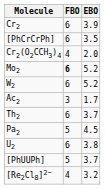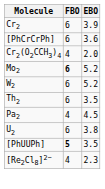[PhCrCrPh] | EBO: 3.5 -> 3.6
- row: Ac2 | 3 | 1.7
Th2 | EBO: 3.7 -> 3.5
Pa2 | FBO: 5 -> 4
[PhUUPh] | FBO: normal -> bold
[PhUUPh] | EBO: 3.7 -> 3.5
[Re2Cl8]2− | EBO: 3.2 -> 2.3
